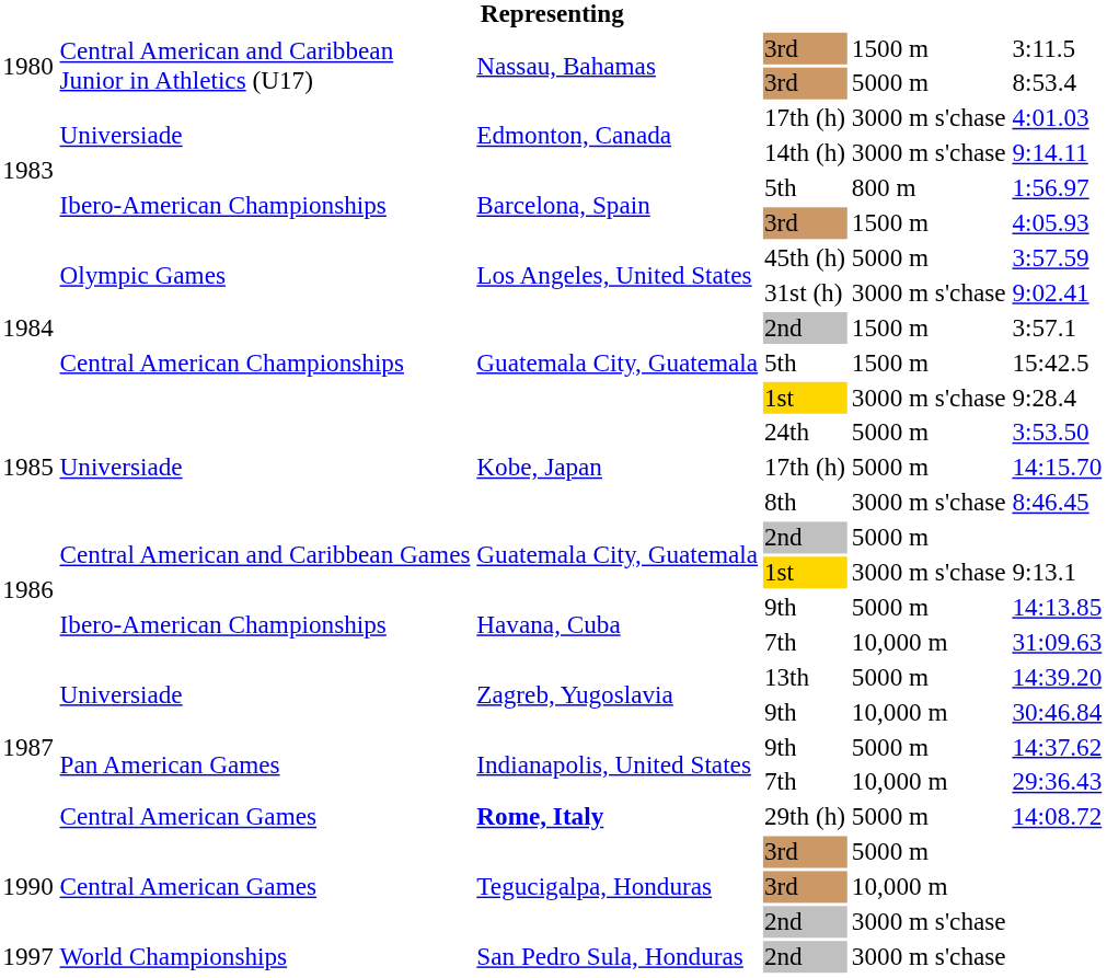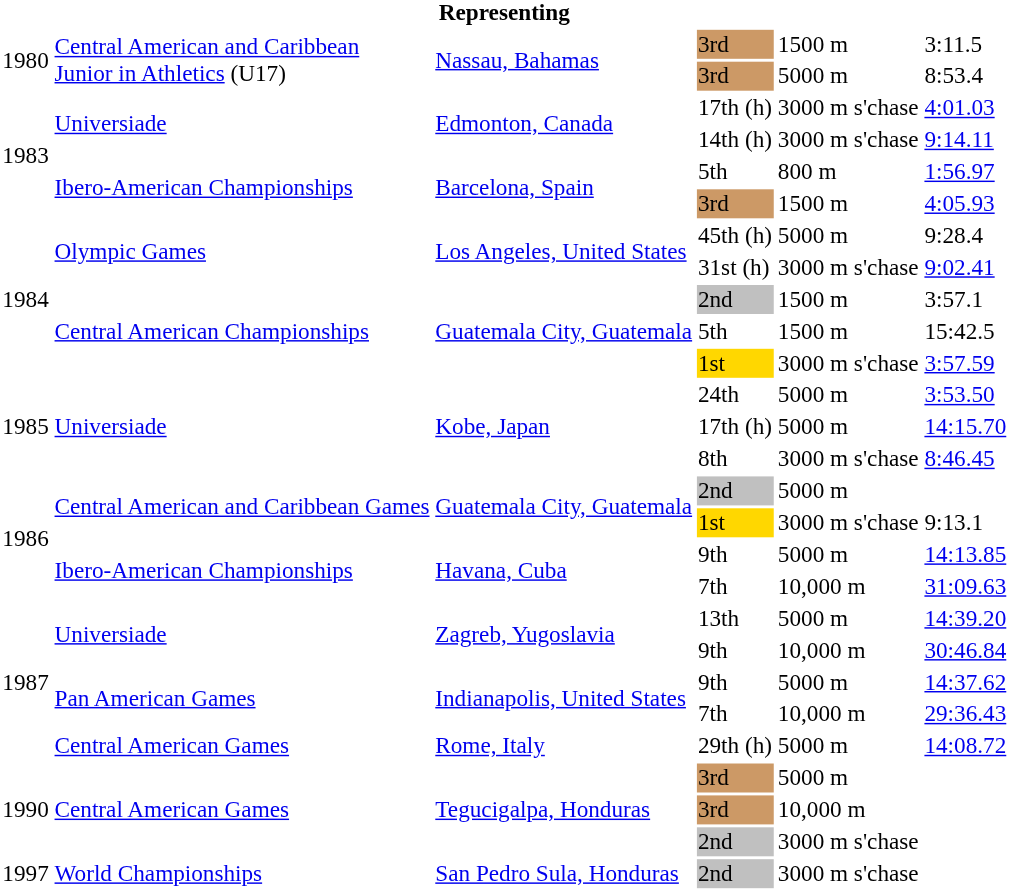45th (h) | column 6: 3:57.59 -> 9:28.4
1984 / 1st | column 6: 9:28.4 -> 3:57.59
29th (h) | column 3: bold -> normal
